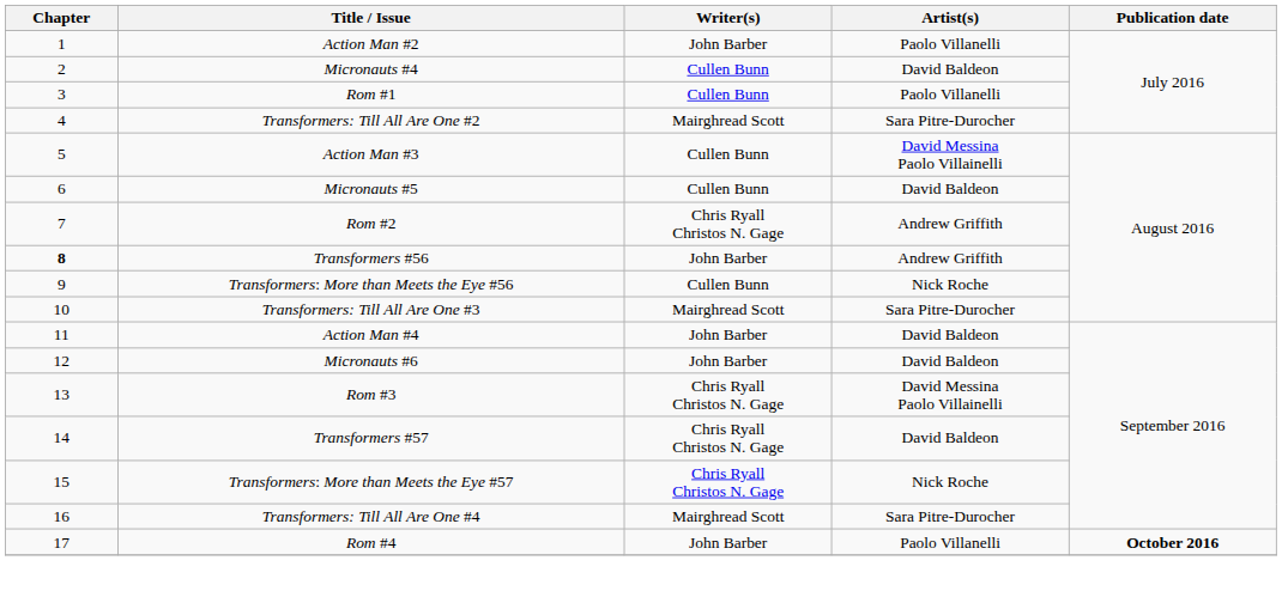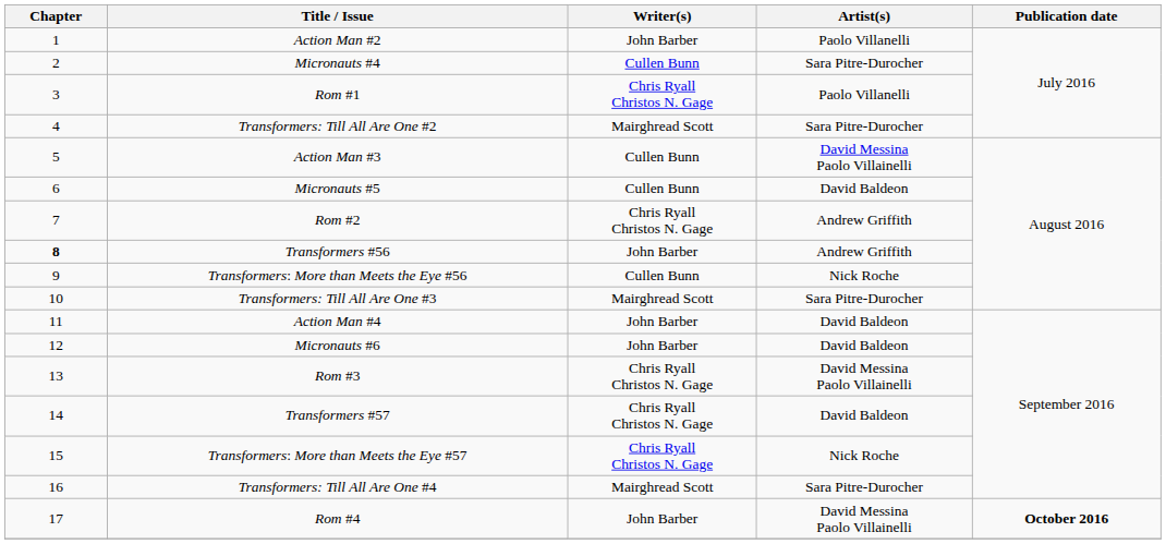Micronauts #4 | Artist(s): David Baldeon -> Sara Pitre-Durocher
Rom #1 | Writer(s): Cullen Bunn -> Chris Ryall Christos N. Gage
Rom #4 | Artist(s): Paolo Villanelli -> David Messina Paolo Villainelli
